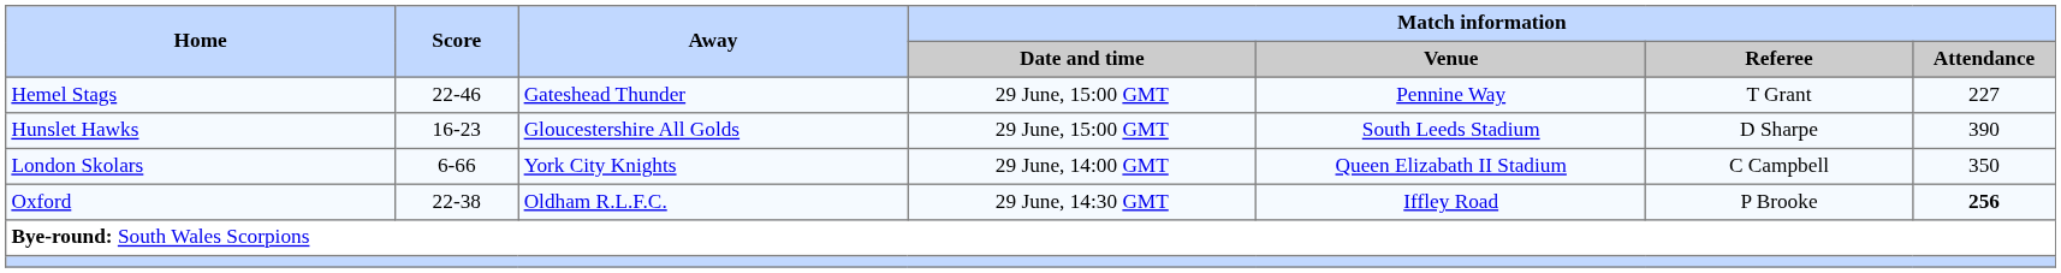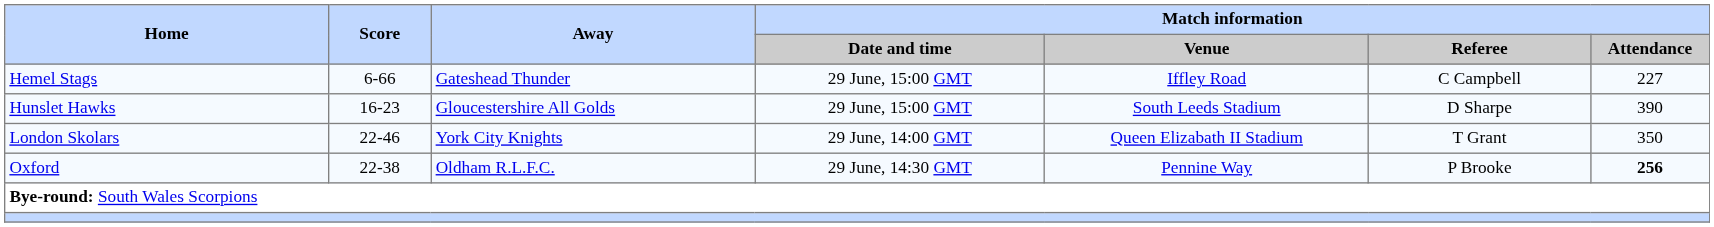Hemel Stags | Score: 22-46 -> 6-66
Hemel Stags | Match information / Venue: Pennine Way -> Iffley Road
Hemel Stags | Match information / Referee: T Grant -> C Campbell
London Skolars | Score: 6-66 -> 22-46
London Skolars | Match information / Referee: C Campbell -> T Grant
Oxford | Match information / Venue: Iffley Road -> Pennine Way
